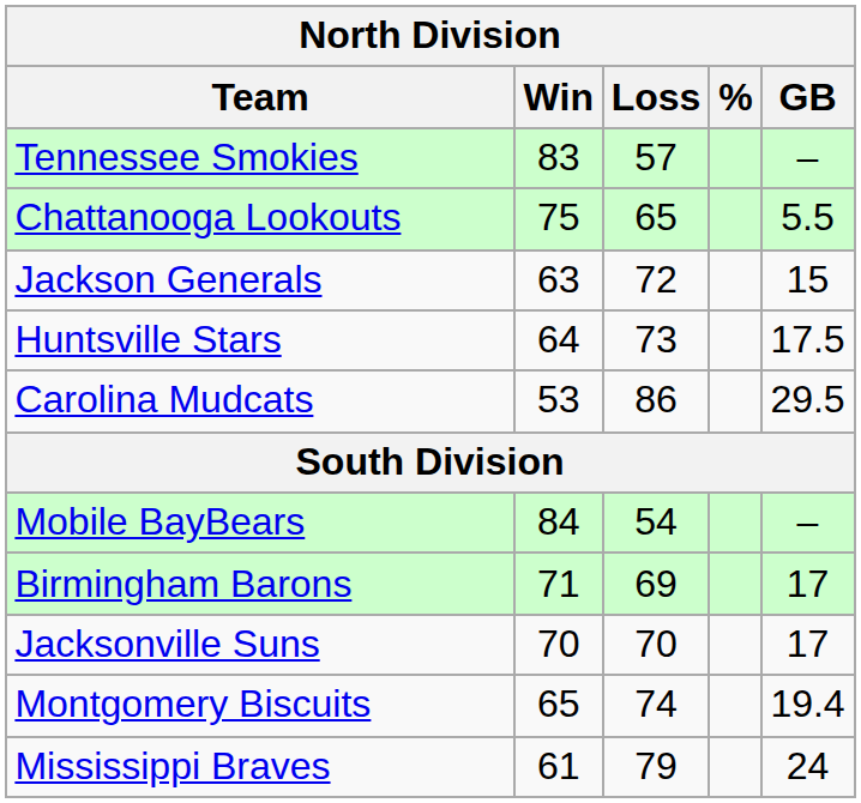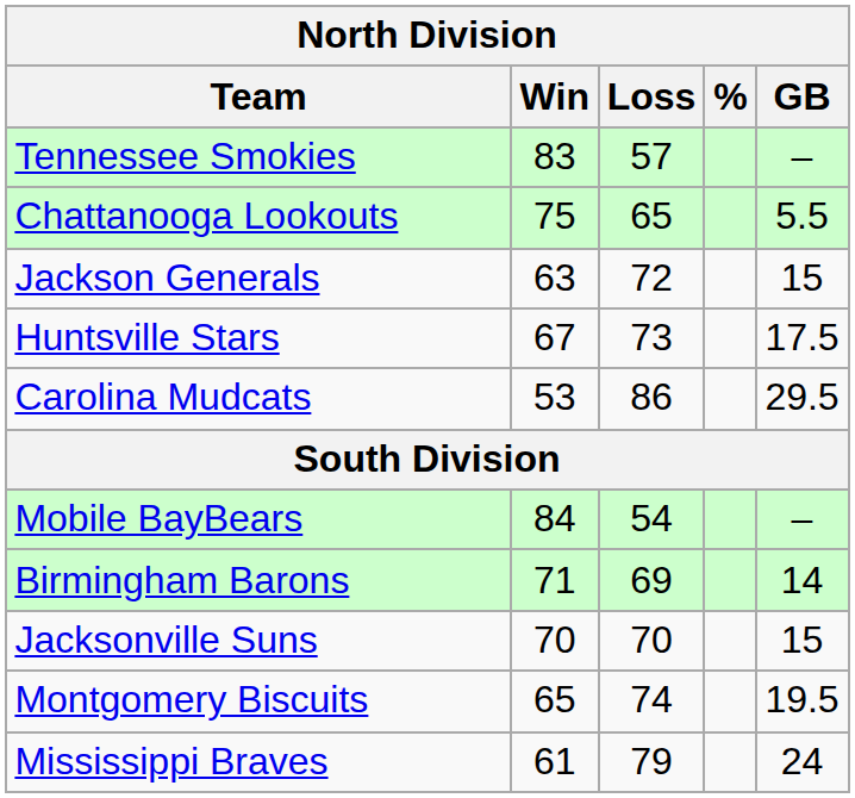Huntsville Stars | Win: 64 -> 67
Birmingham Barons | GB: 17 -> 14
Jacksonville Suns | GB: 17 -> 15
Montgomery Biscuits | GB: 19.4 -> 19.5
